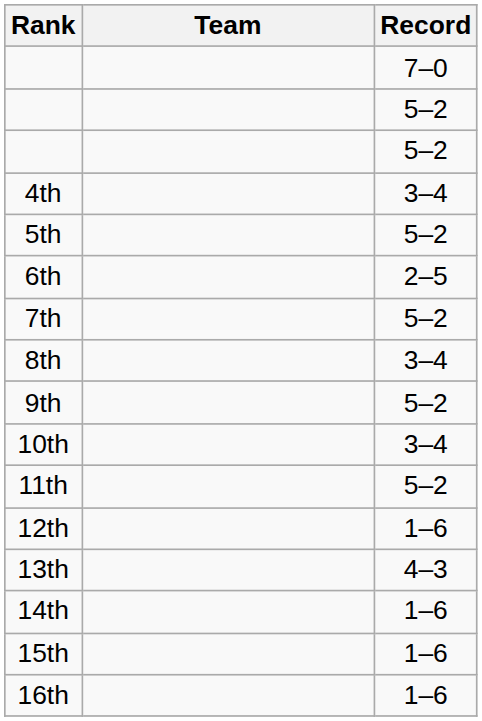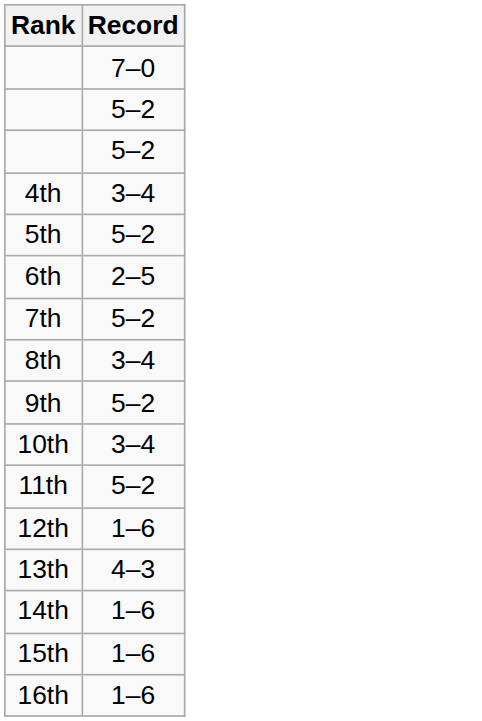- column: Team
